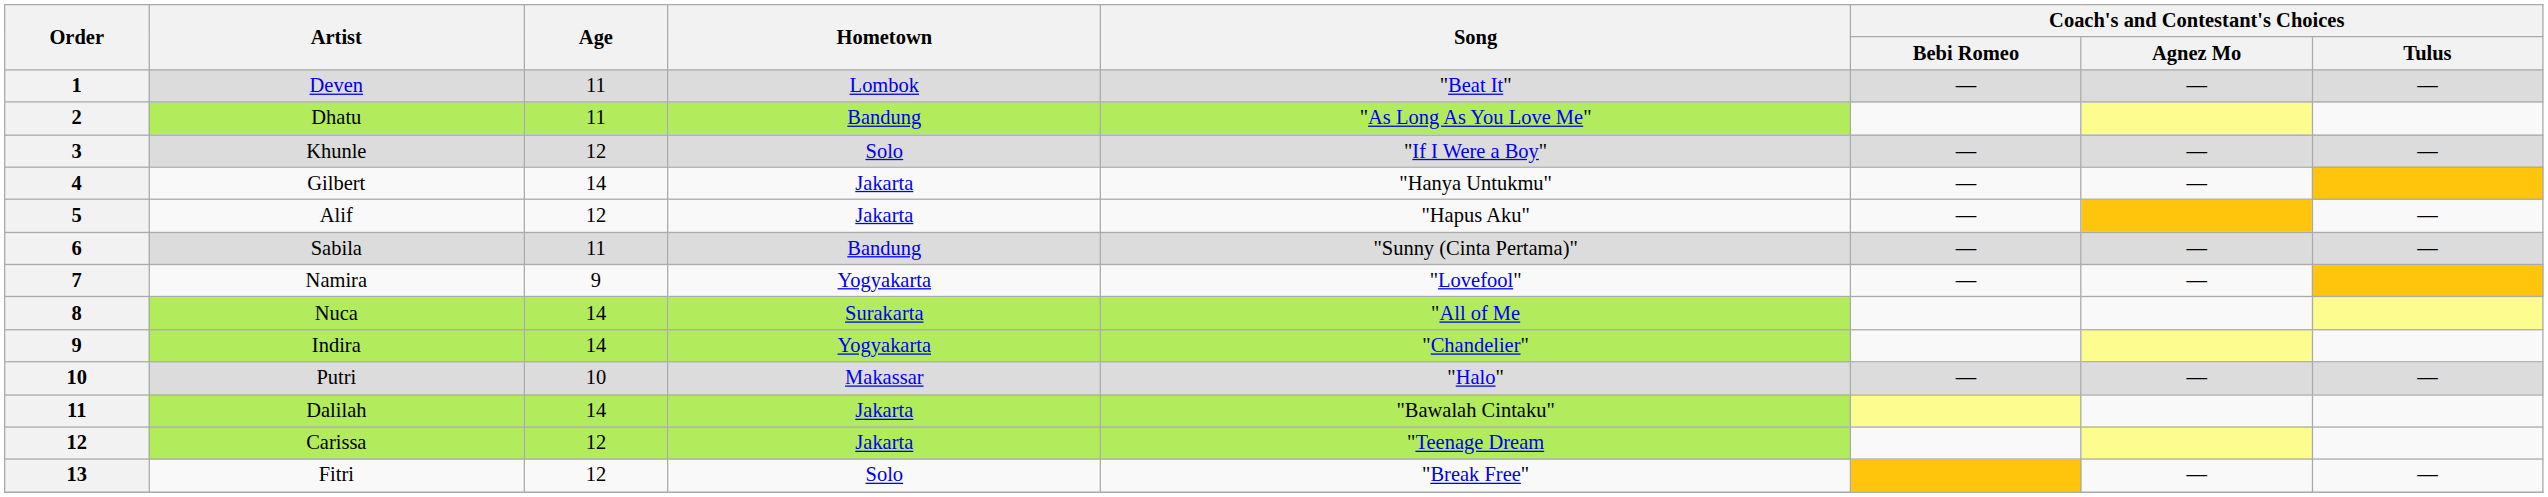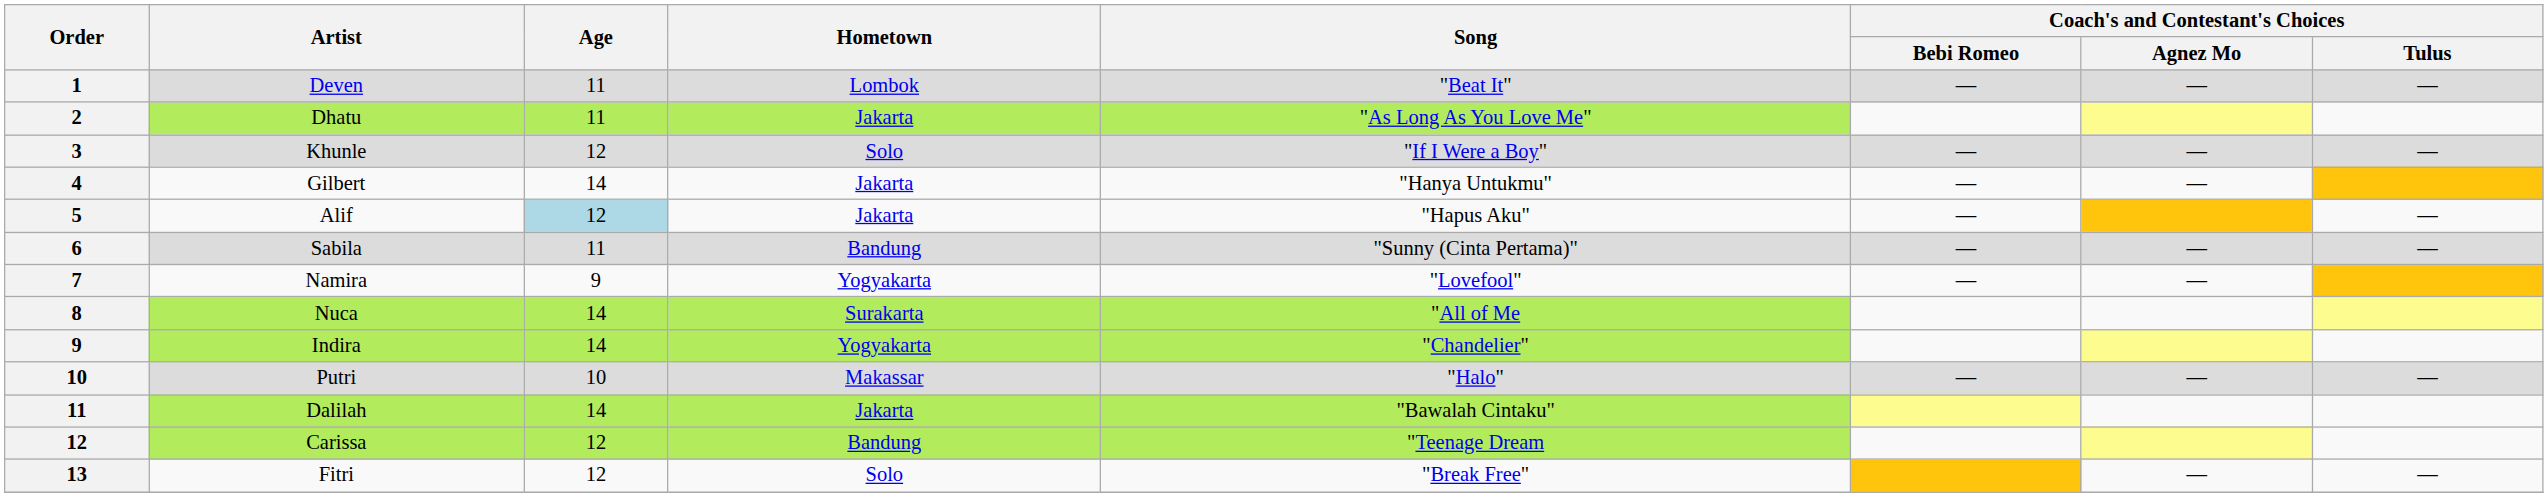Dhatu | Hometown: Bandung -> Jakarta
Alif | Age: no background -> lightblue background
Carissa | Hometown: Jakarta -> Bandung
